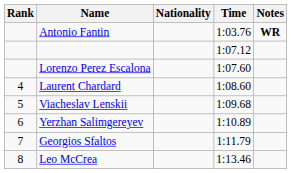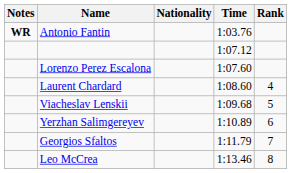columns swapped: Rank <-> Notes
